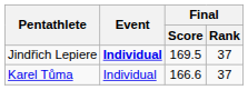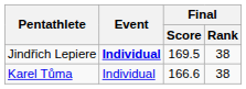Jindřich Lepiere | Final / Rank: 37 -> 38
Karel Tůma | Final / Rank: 37 -> 38
